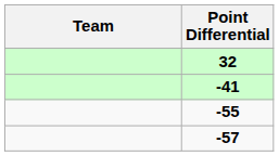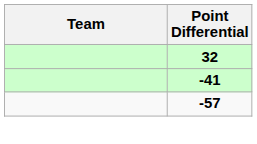- row: -55
